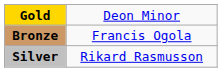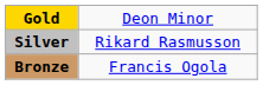rows swapped: Silver <-> Bronze
